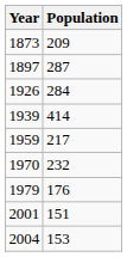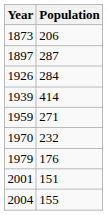1873 | Population: 209 -> 206
1959 | Population: 217 -> 271
2004 | Population: 153 -> 155
